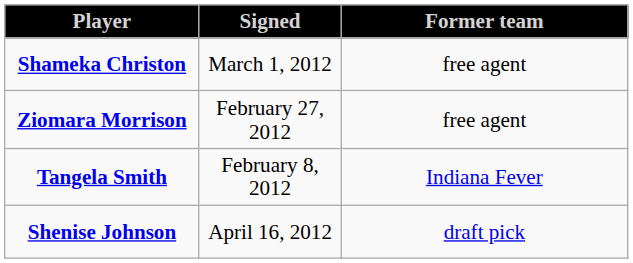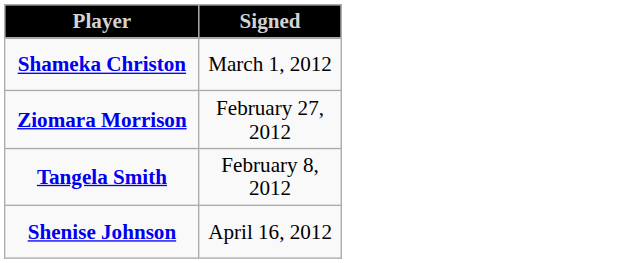- column: Former team | free agent | free agent | Indiana Fever | draft pick
